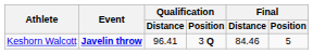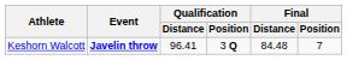Keshorn Walcott | Final / Distance: 84.46 -> 84.48
Keshorn Walcott | Final / Position: 5 -> 7
